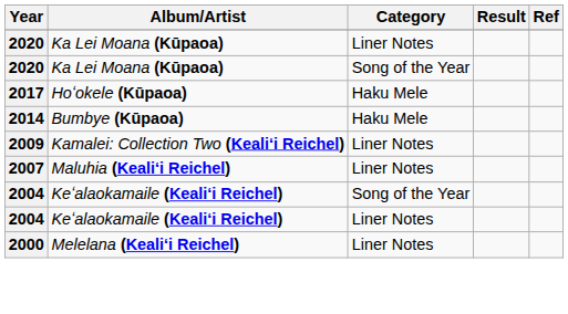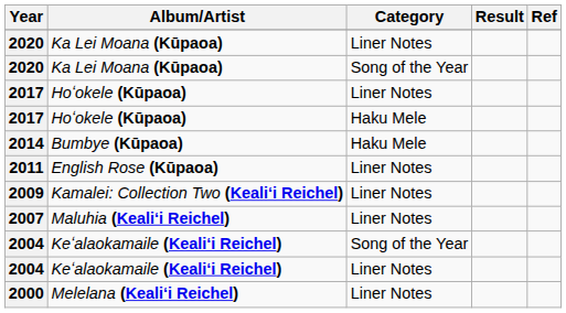+ row: 2017 | Hoʻokele (Kūpaoa) | Liner Notes
+ row: 2011 | English Rose (Kūpaoa) | Liner Notes
